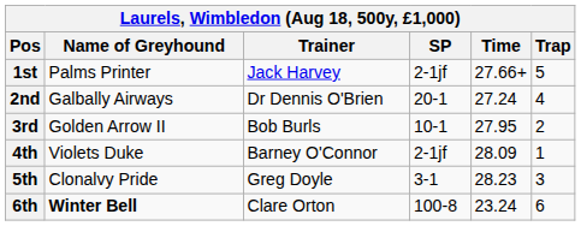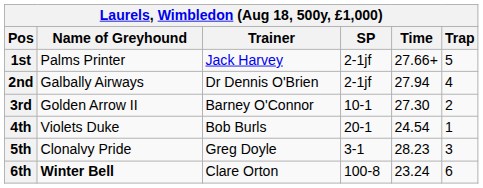2nd | SP: 20-1 -> 2-1jf
2nd | Time: 27.24 -> 27.94
3rd | Trainer: Bob Burls -> Barney O'Connor
3rd | Time: 27.95 -> 27.30
4th | Trainer: Barney O'Connor -> Bob Burls
4th | SP: 2-1jf -> 20-1
4th | Time: 28.09 -> 24.54
